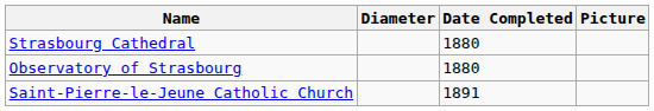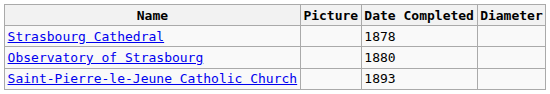columns swapped: Diameter <-> Picture
Strasbourg Cathedral | Date Completed: 1880 -> 1878
Saint-Pierre-le-Jeune Catholic Church | Date Completed: 1891 -> 1893
